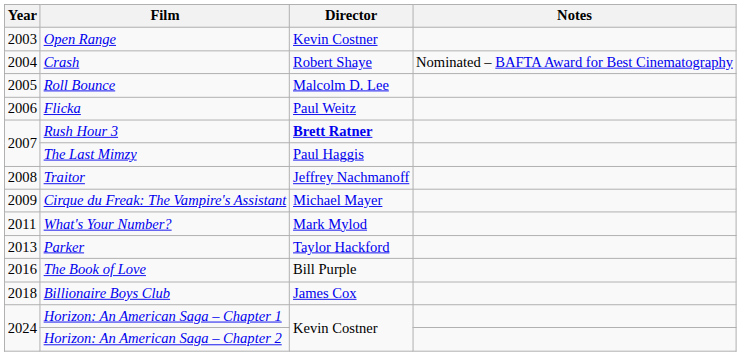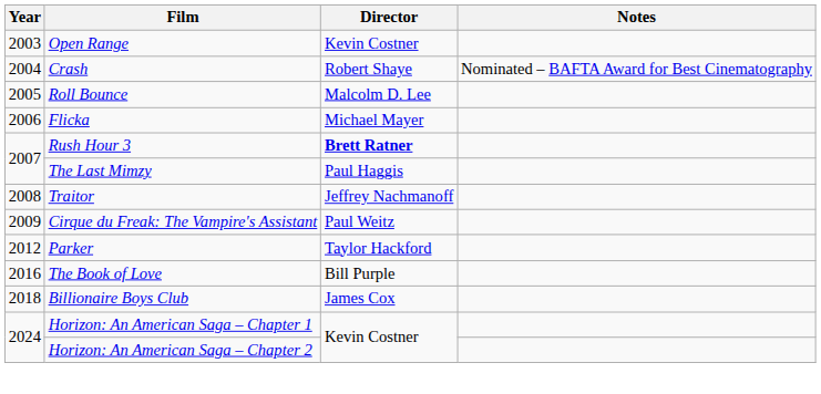Flicka | Director: Paul Weitz -> Michael Mayer
Cirque du Freak: The Vampire's Assistant | Director: Michael Mayer -> Paul Weitz
- row: 2011 | What's Your Number? | Mark Mylod
Parker | Year: 2013 -> 2012
